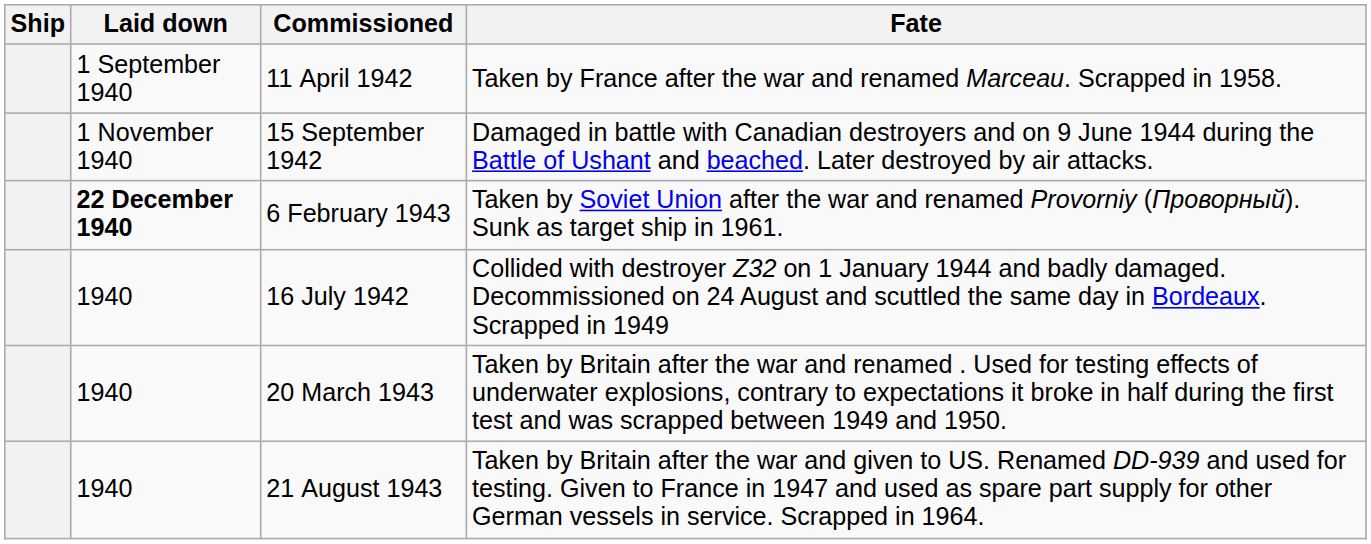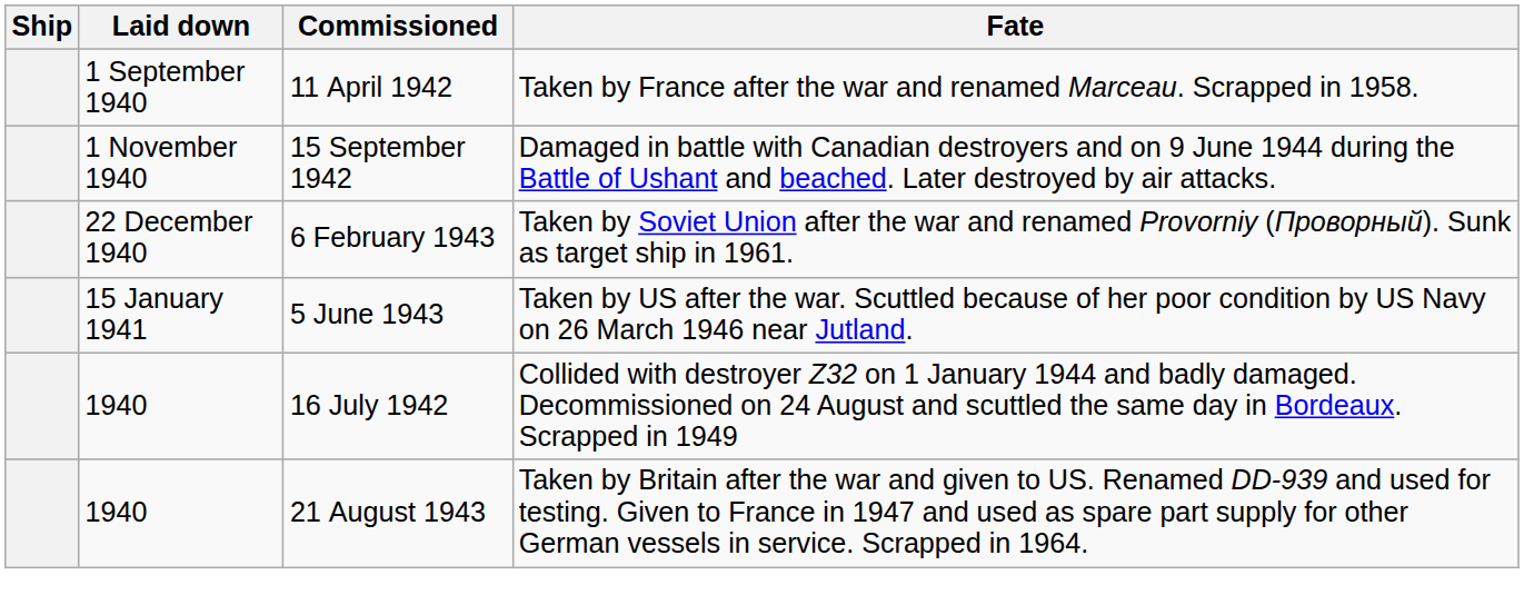6 February 1943 | Laid down: bold -> normal
+ row: 15 January 1941 | 5 June 1943 | Taken by US after the war. Scuttled because of her poor condition by US Navy on 26 March 1946 near Jutland.
- row: 1940 | 20 March 1943 | Taken by Britain after the war and renamed . Used for testing effects of underwater explosions, contrary to expectations it broke in half during the first test and was scrapped between 1949 and 1950.
